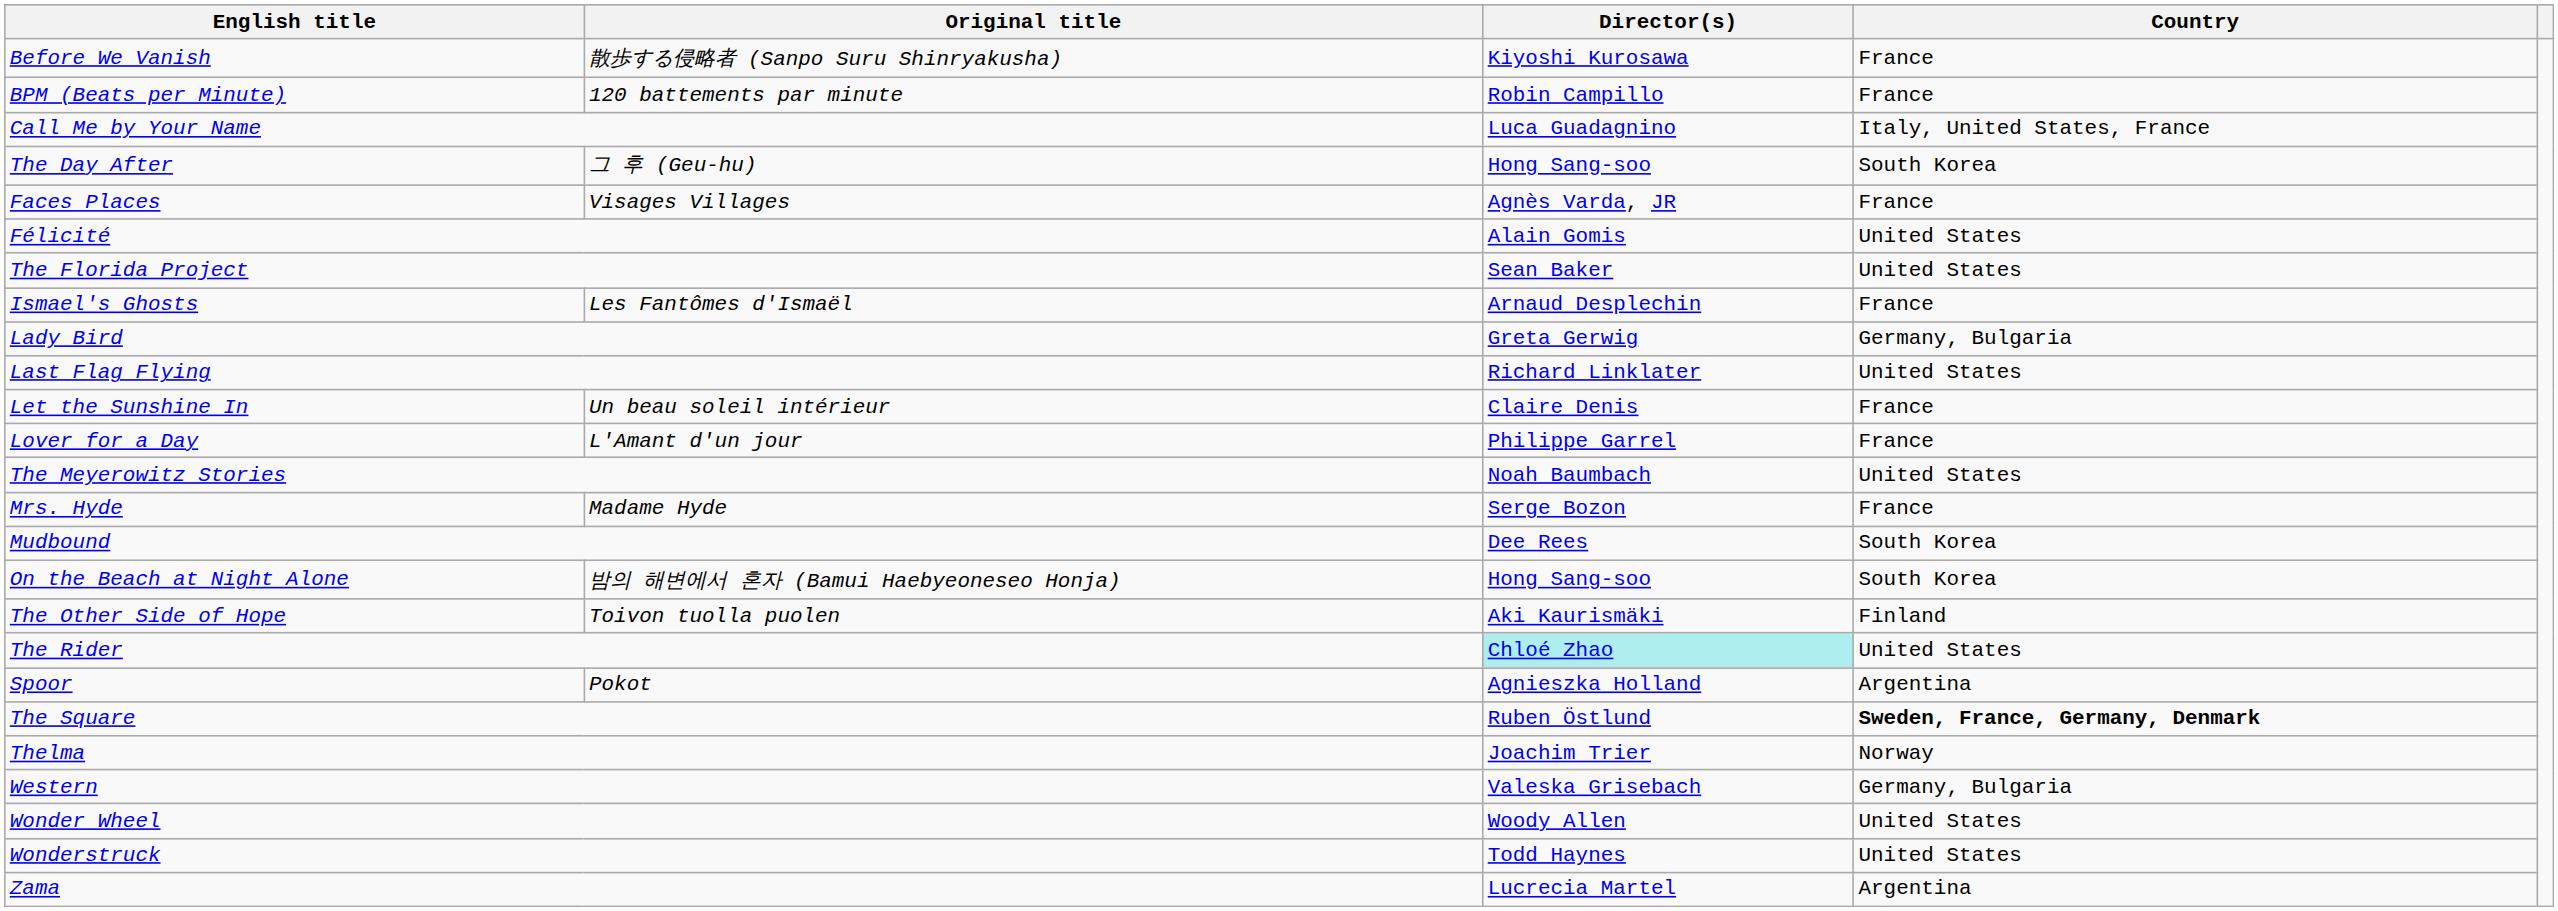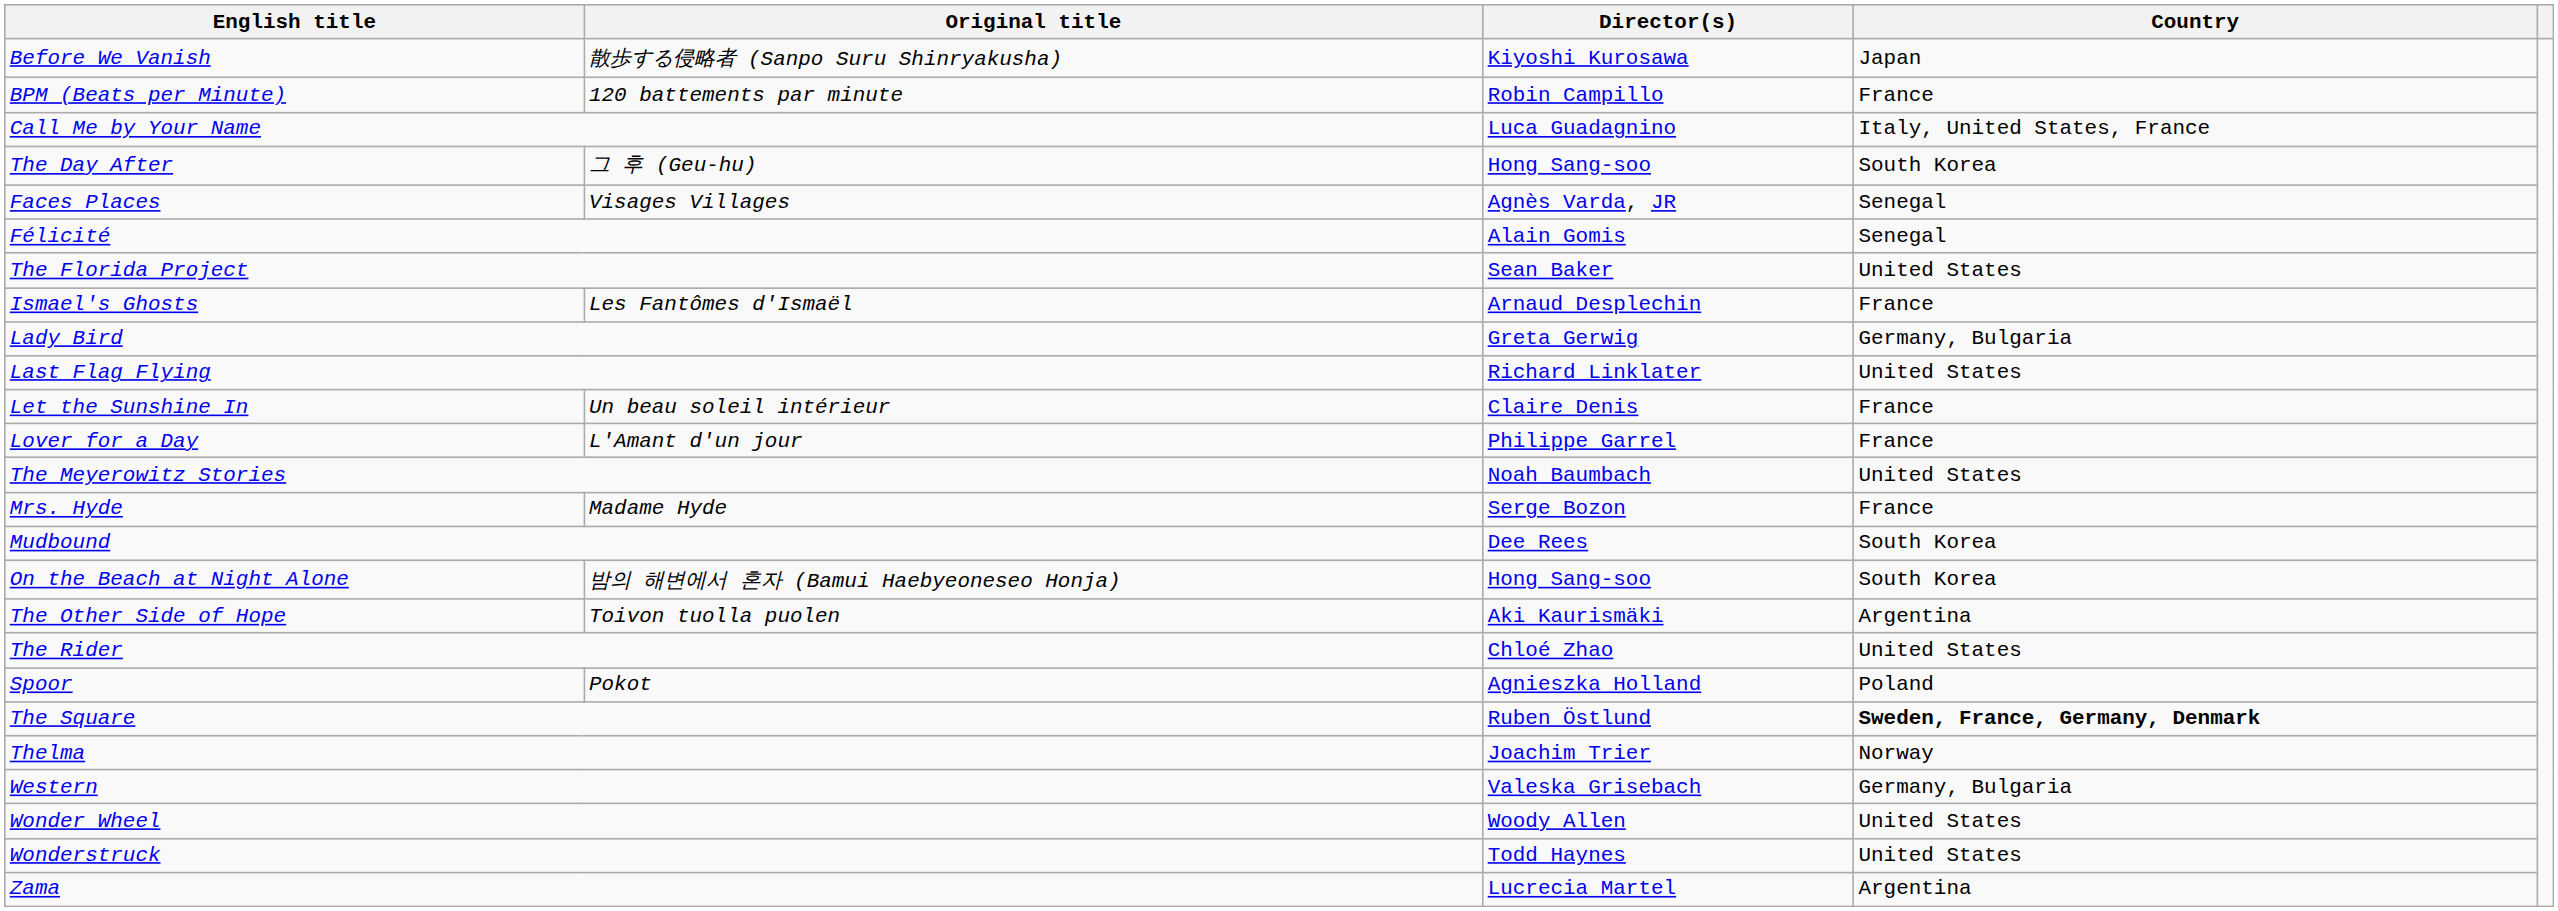Before We Vanish | Country: France -> Japan
Faces Places | Country: France -> Senegal
Félicité | Country: United States -> Senegal
The Other Side of Hope | Country: Finland -> Argentina
The Rider | Director(s): paleturquoise background -> no background
Spoor | Country: Argentina -> Poland
